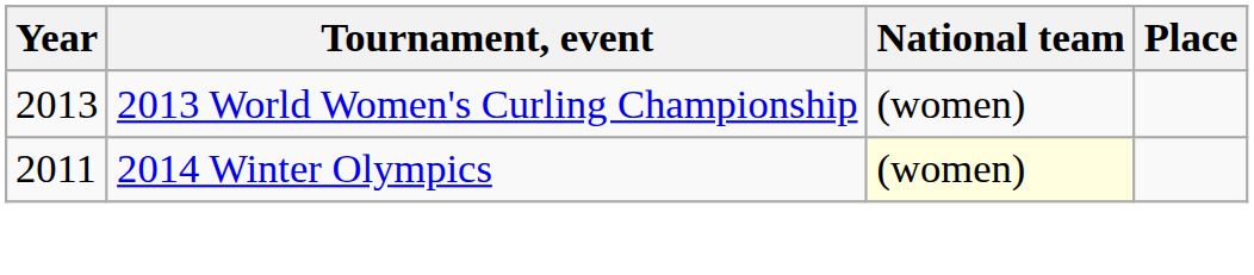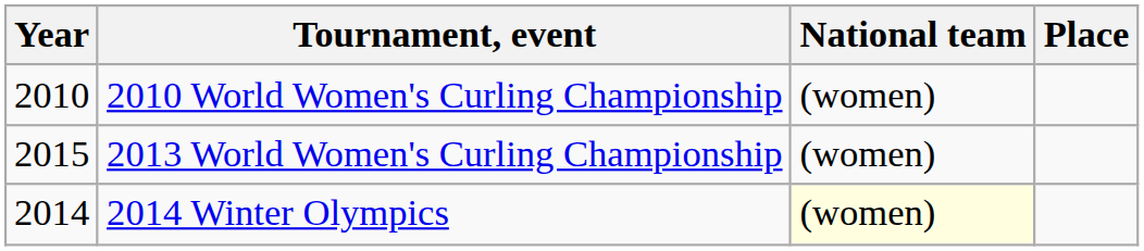+ row: 2010 | 2010 World Women's Curling Championship | (women)
2013 World Women's Curling Championship | Year: 2013 -> 2015
2014 Winter Olympics | Year: 2011 -> 2014
